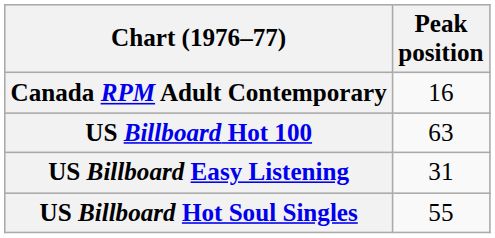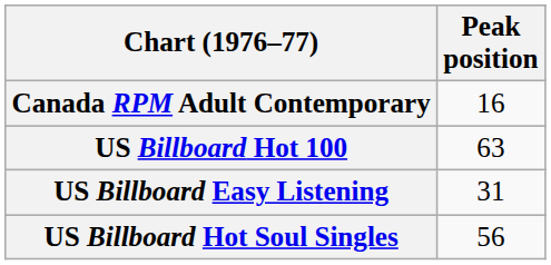US Billboard Hot Soul Singles | Peak position: 55 -> 56
